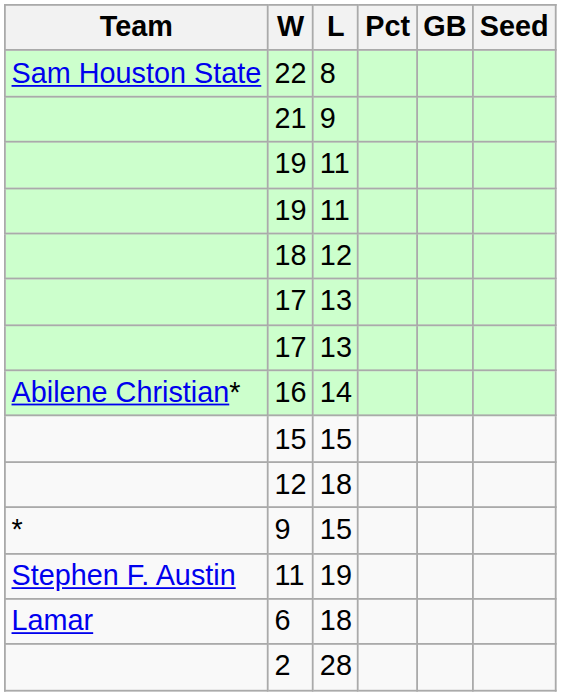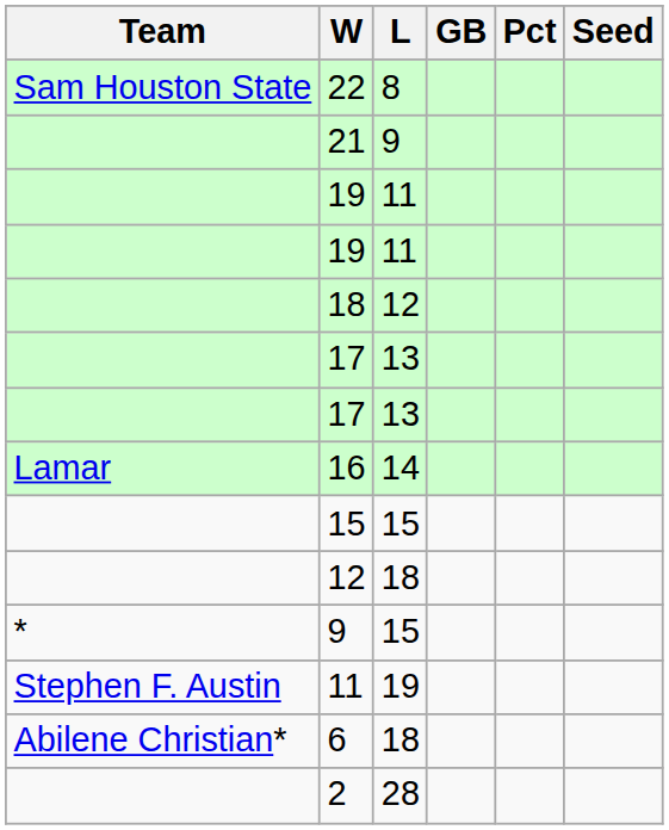columns swapped: Pct <-> GB
16 | Team: Abilene Christian* -> Lamar
6 | Team: Lamar -> Abilene Christian*
